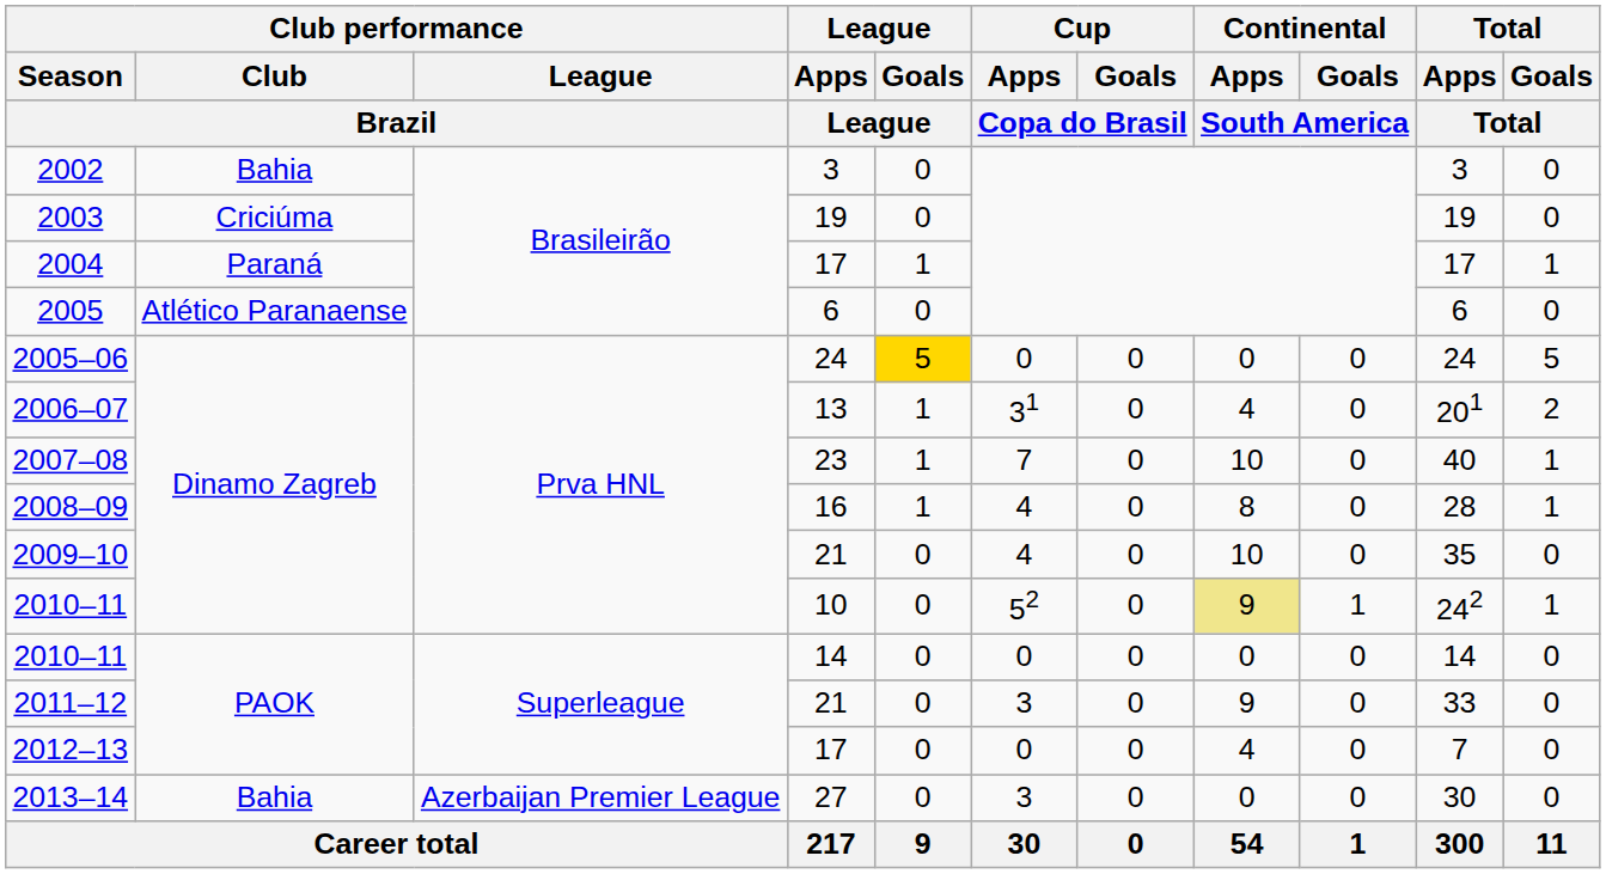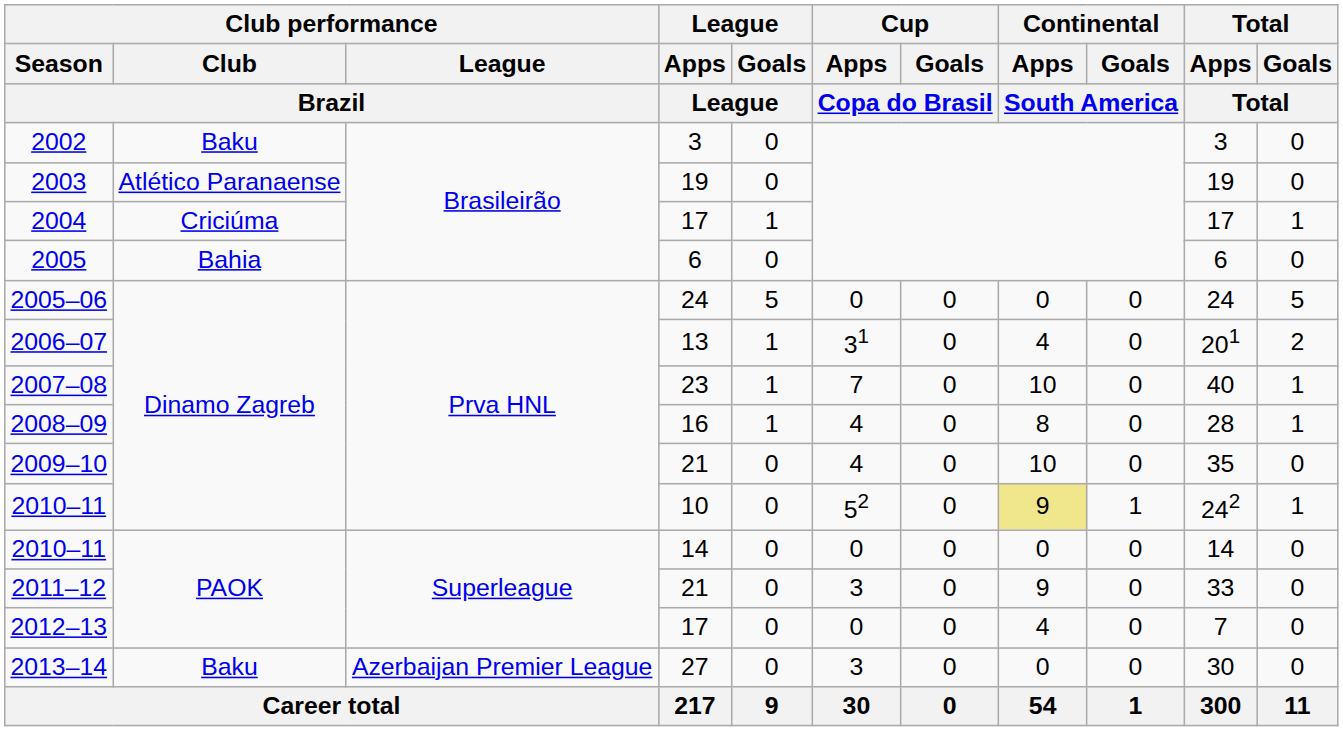2002 | Club performance / Club / Brazil: Bahia -> Baku
2003 | Club performance / Club / Brazil: Criciúma -> Atlético Paranaense
2004 | Club performance / Club / Brazil: Paraná -> Criciúma
2005 | Club performance / Club / Brazil: Atlético Paranaense -> Bahia
2005–06 | League / Goals / League: gold background -> no background
2013–14 | Club performance / Club / Brazil: Bahia -> Baku
